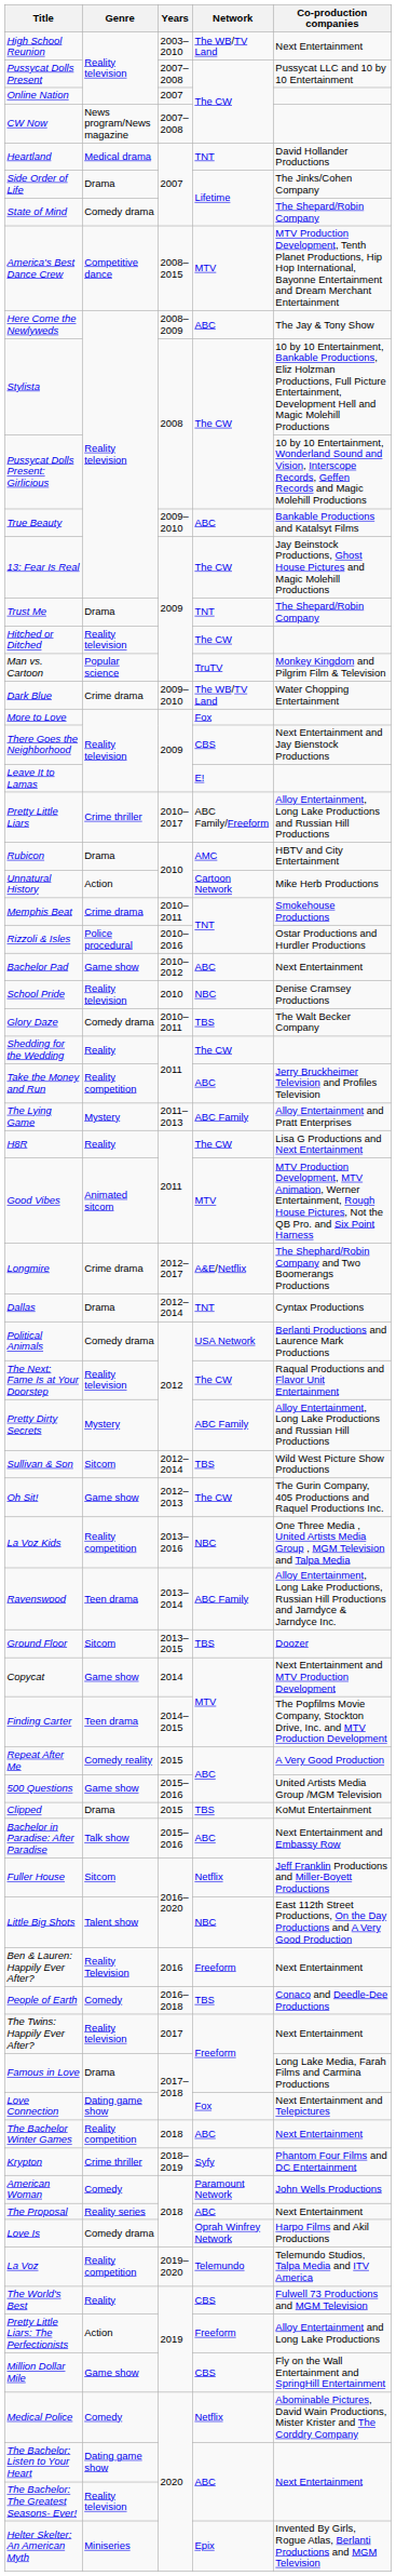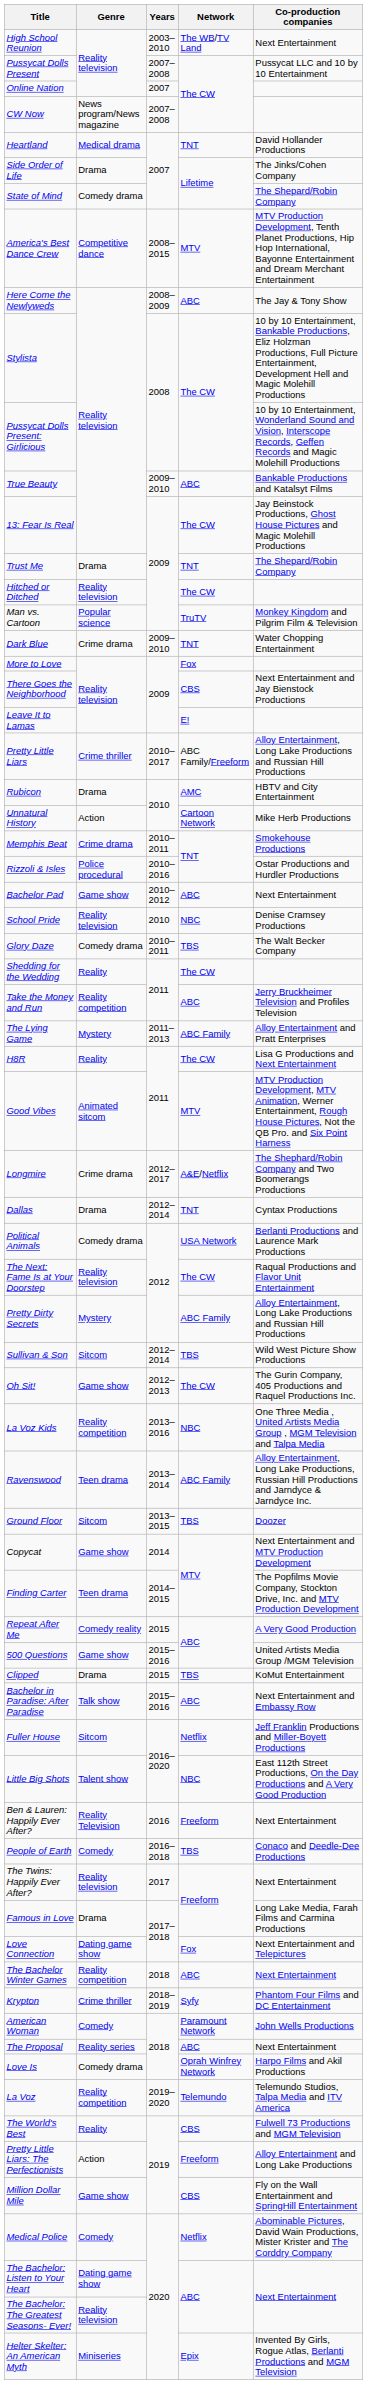Dark Blue | Network: The WB/TV Land -> TNT
